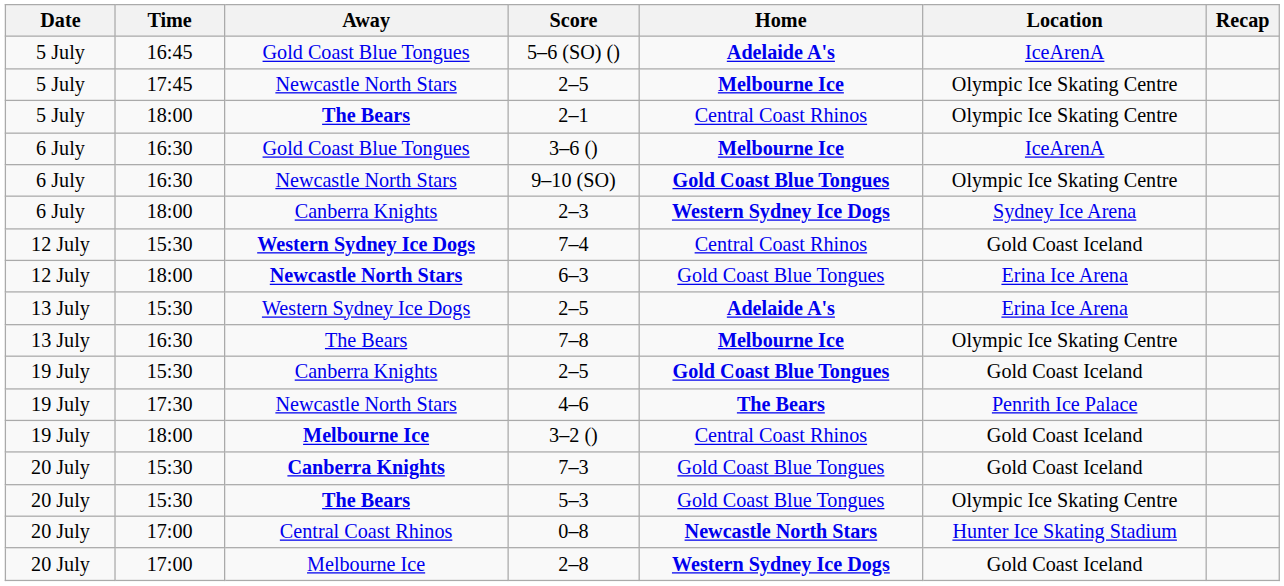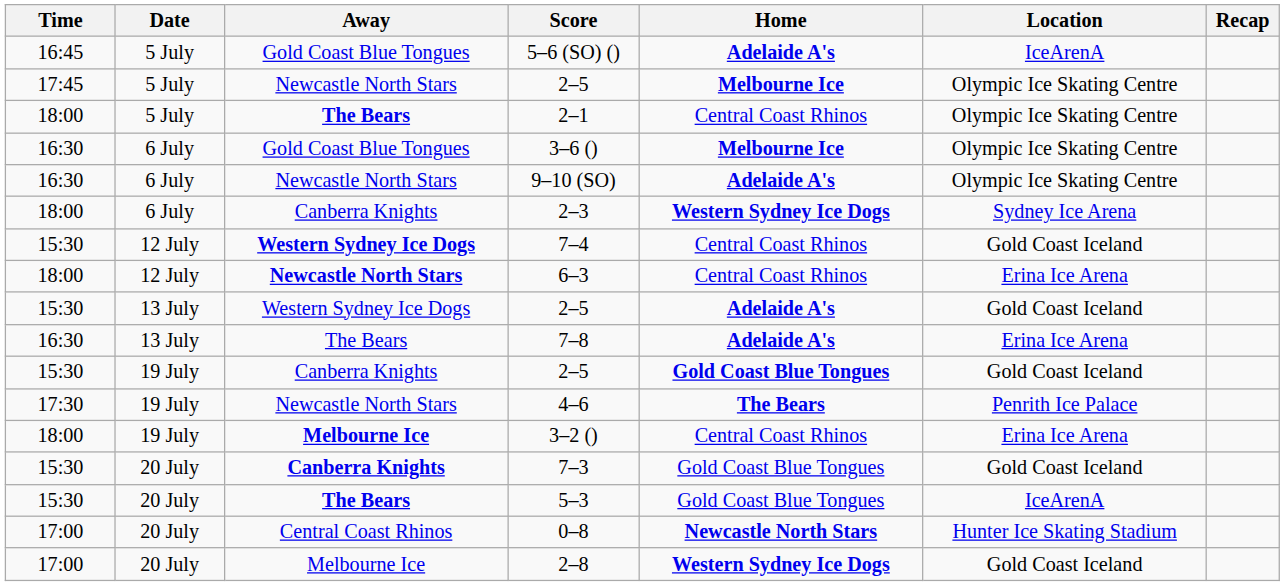columns swapped: Date <-> Time
3–6 () | Location: IceArenA -> Olympic Ice Skating Centre
9–10 (SO) | Home: Gold Coast Blue Tongues -> Adelaide A's
6–3 | Home: Gold Coast Blue Tongues -> Central Coast Rhinos
Western Sydney Ice Dogs / 2–5 | Location: Erina Ice Arena -> Gold Coast Iceland
7–8 | Home: Melbourne Ice -> Adelaide A's
7–8 | Location: Olympic Ice Skating Centre -> Erina Ice Arena
3–2 () | Location: Gold Coast Iceland -> Erina Ice Arena
5–3 | Location: Olympic Ice Skating Centre -> IceArenA
